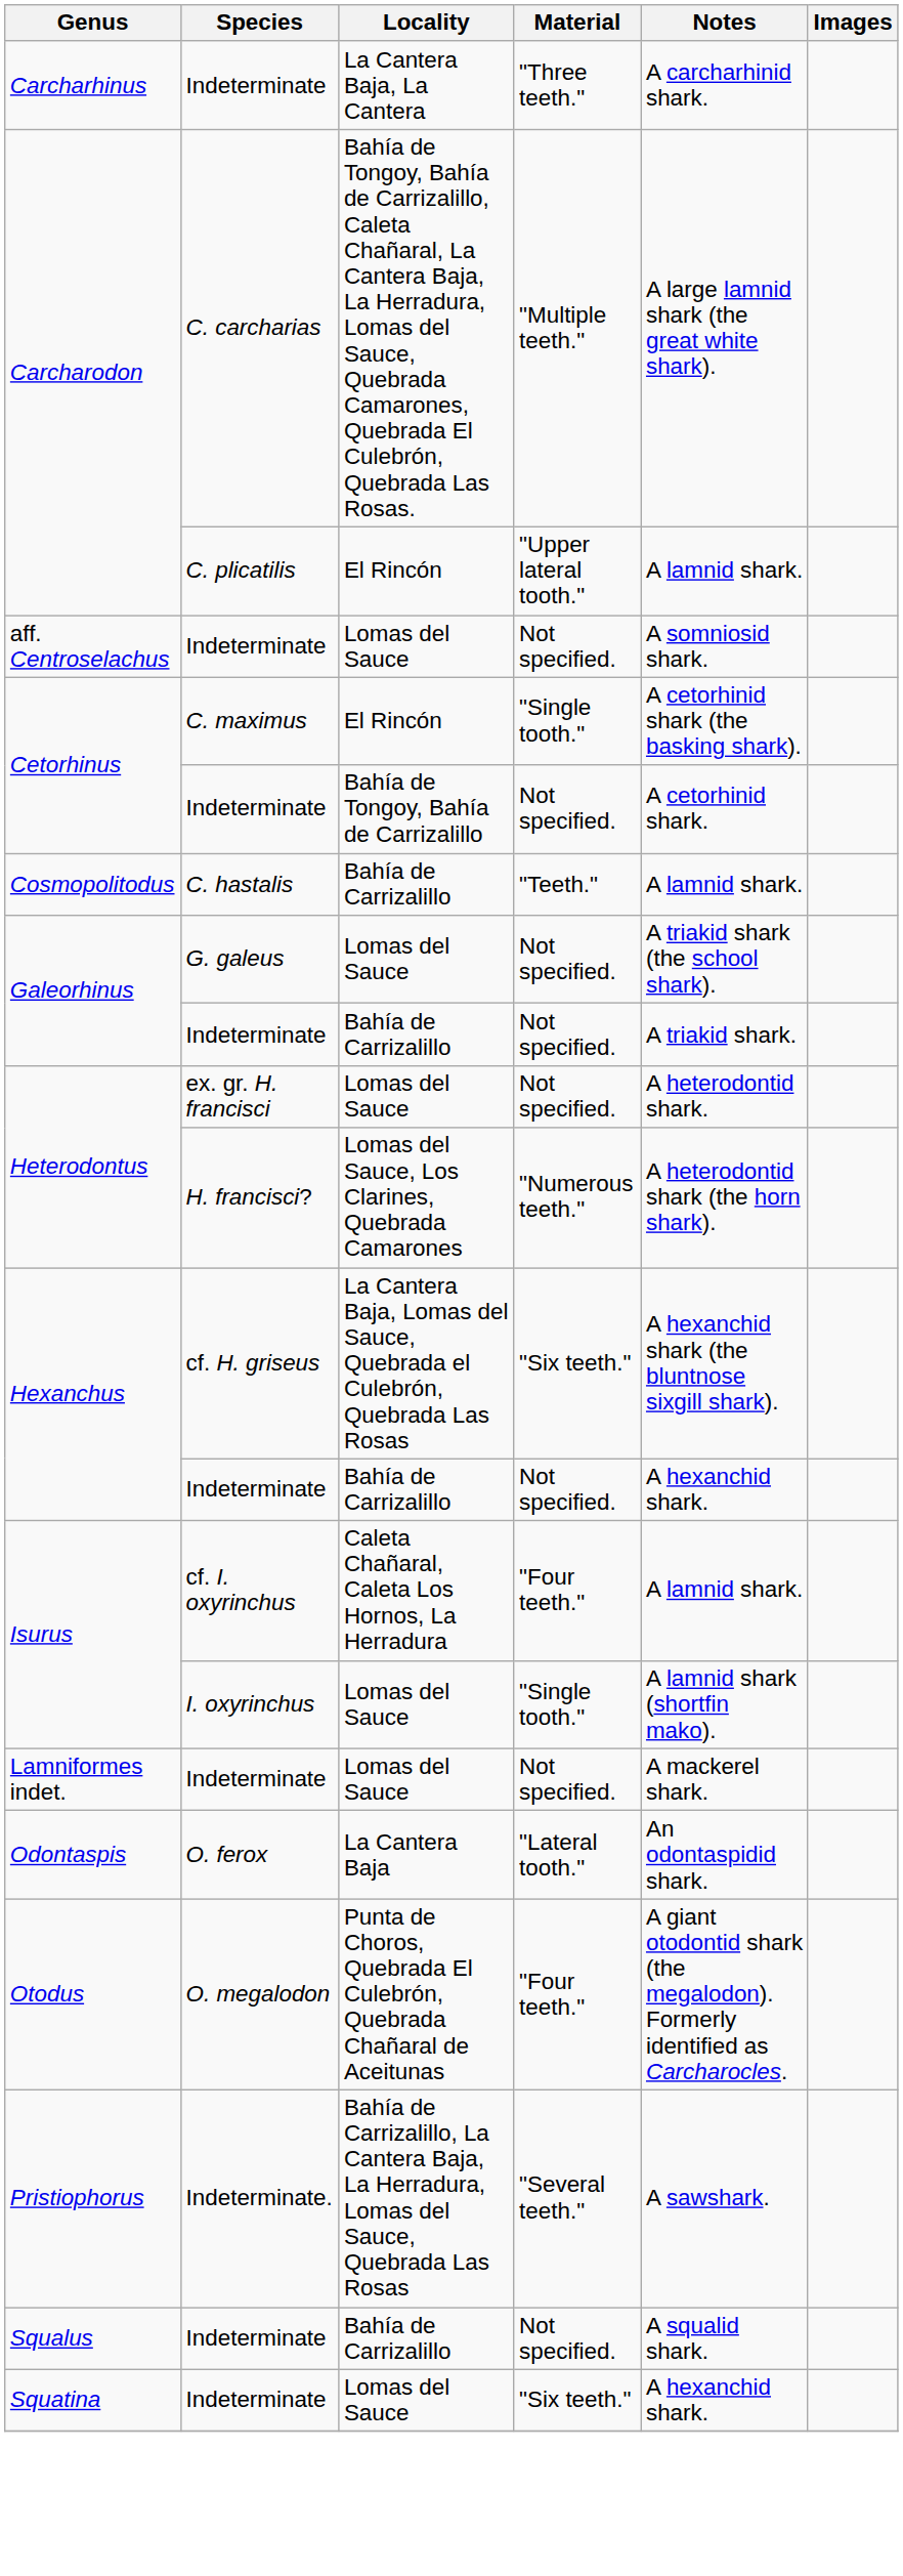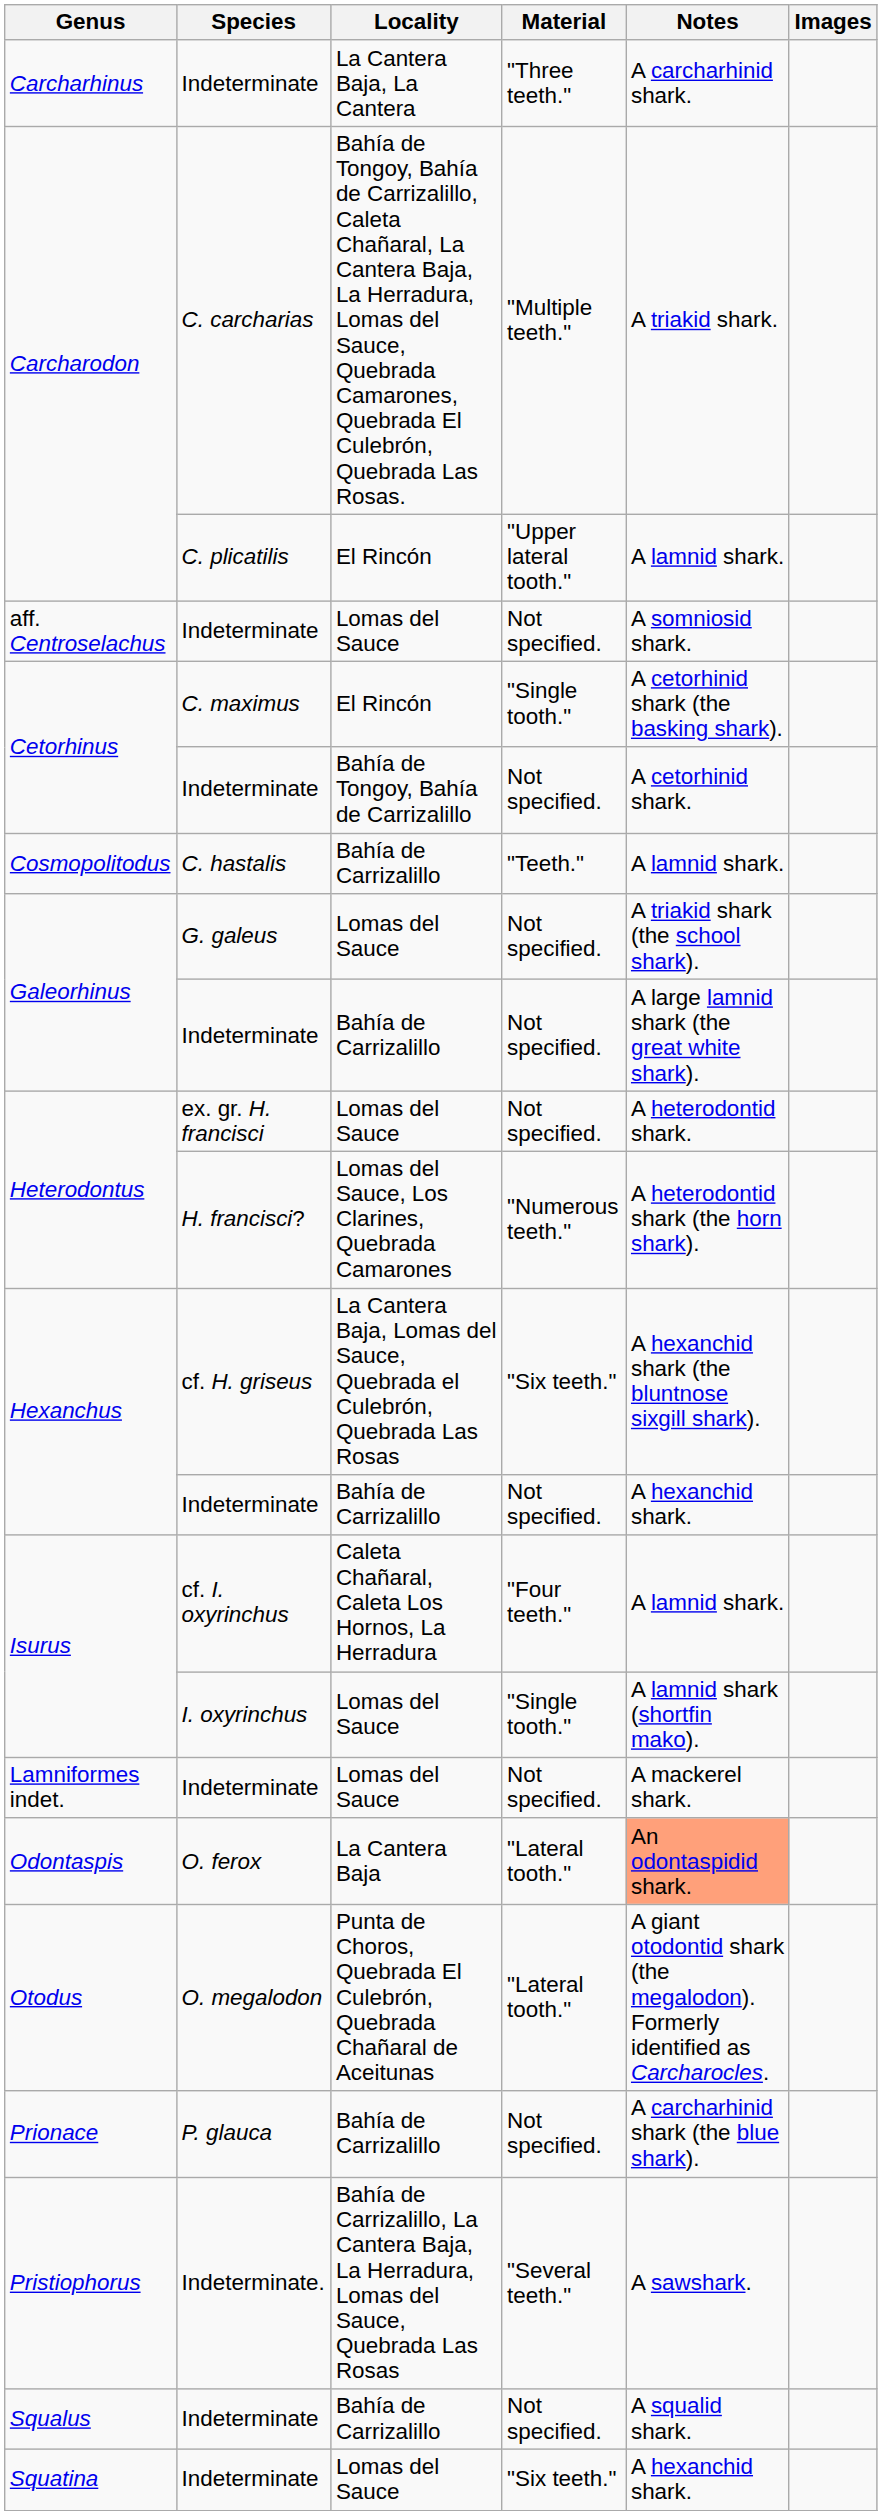Carcharodon / C. carcharias | Notes: A large lamnid shark (the great white shark). -> A triakid shark.
Galeorhinus / Indeterminate | Notes: A triakid shark. -> A large lamnid shark (the great white shark).
Odontaspis | Notes: no background -> lightsalmon background
Otodus | Material: "Four teeth." -> "Lateral tooth."
+ row: Prionace | P. glauca | Bahía de Carrizalillo | Not specified. | A carcharhinid shark (the blue shark).
